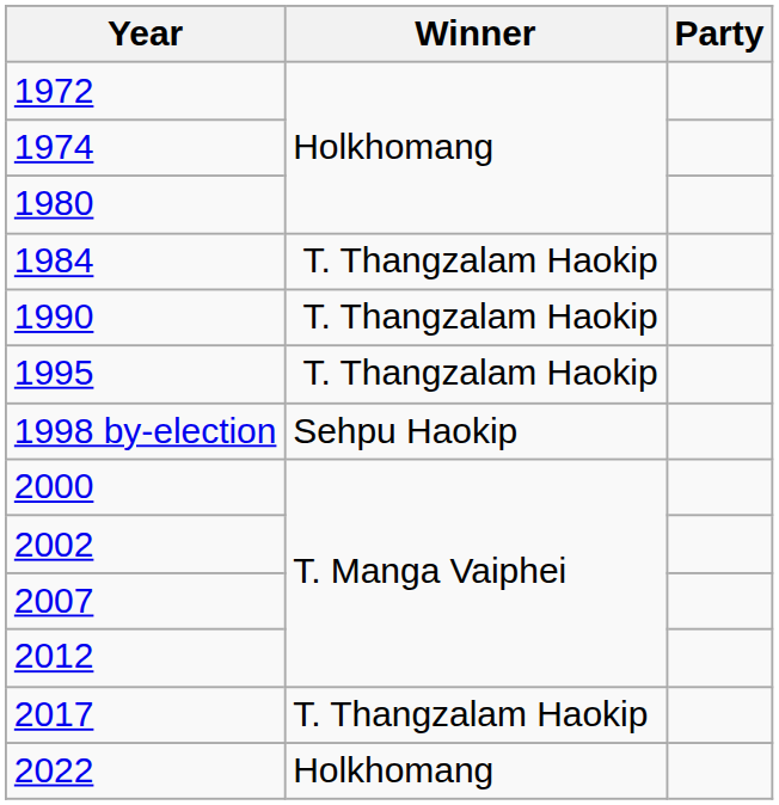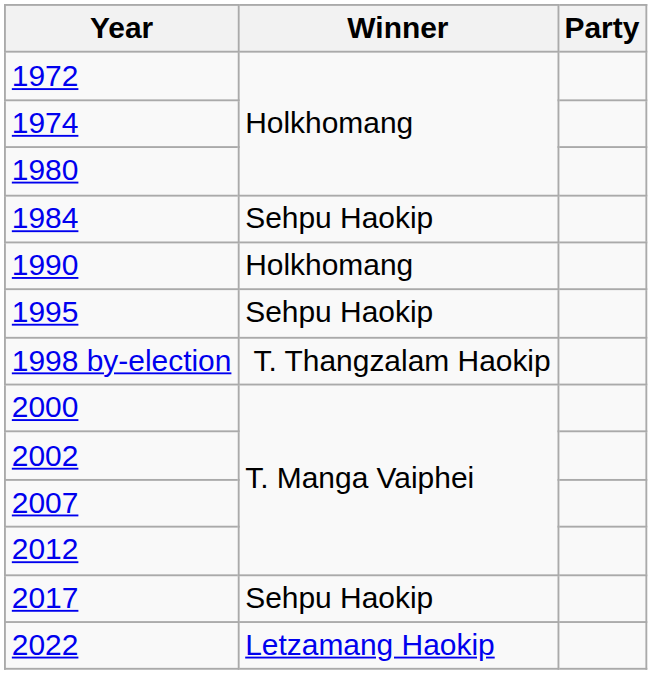1984 | Winner: T. Thangzalam Haokip -> Sehpu Haokip
1990 | Winner: T. Thangzalam Haokip -> Holkhomang
1995 | Winner: T. Thangzalam Haokip -> Sehpu Haokip
1998 by-election | Winner: Sehpu Haokip -> T. Thangzalam Haokip
2017 | Winner: T. Thangzalam Haokip -> Sehpu Haokip
2022 | Winner: Holkhomang -> Letzamang Haokip
